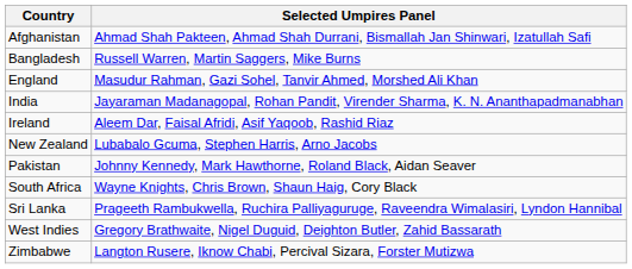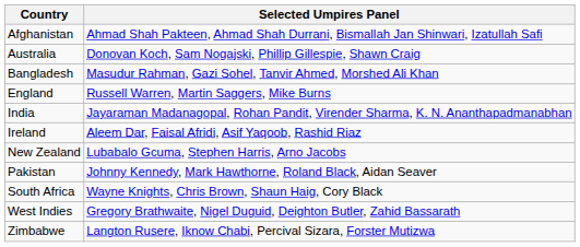+ row: Australia | Donovan Koch, Sam Nogajski, Phillip Gillespie, Shawn Craig
Bangladesh | Selected Umpires Panel: Russell Warren, Martin Saggers, Mike Burns -> Masudur Rahman, Gazi Sohel, Tanvir Ahmed, Morshed Ali Khan
England | Selected Umpires Panel: Masudur Rahman, Gazi Sohel, Tanvir Ahmed, Morshed Ali Khan -> Russell Warren, Martin Saggers, Mike Burns
- row: Sri Lanka | Prageeth Rambukwella, Ruchira Palliyaguruge, Raveendra Wimalasiri, Lyndon Hannibal
